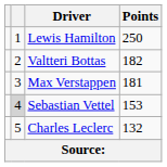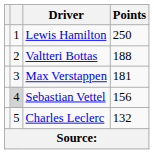Valtteri Bottas | Points: 182 -> 188
Sebastian Vettel | Points: 153 -> 156
